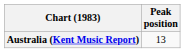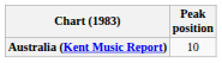Australia (Kent Music Report) | Peak position: 13 -> 10
